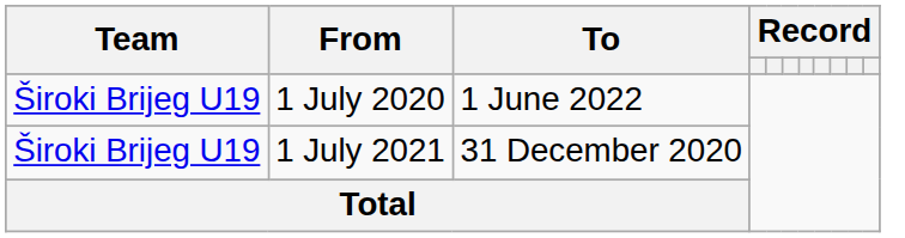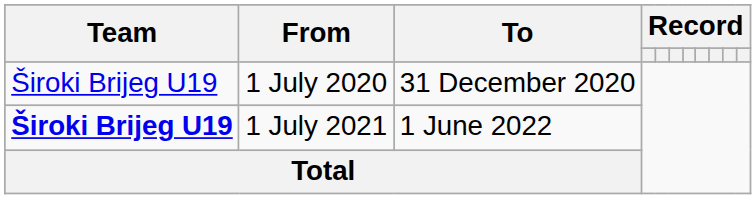1 July 2020 | To: 1 June 2022 -> 31 December 2020
1 July 2021 | Team: normal -> bold
1 July 2021 | To: 31 December 2020 -> 1 June 2022
